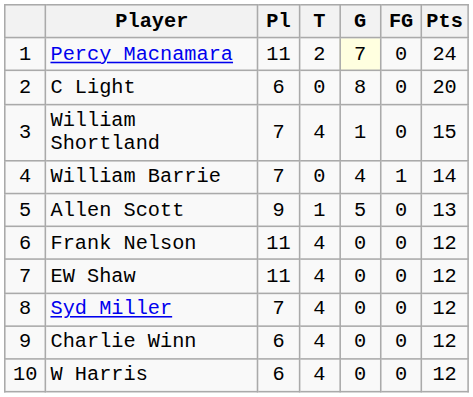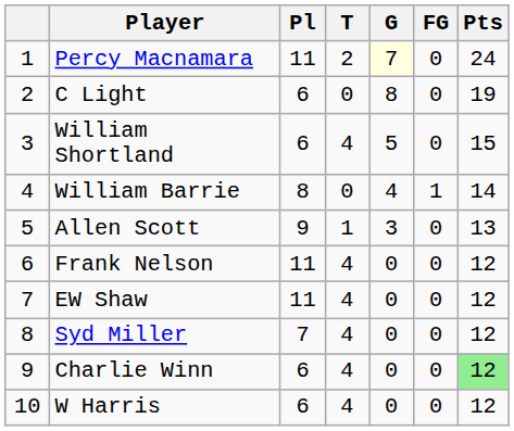C Light | Pts: 20 -> 19
William Shortland | Pl: 7 -> 6
William Shortland | G: 1 -> 5
William Barrie | Pl: 7 -> 8
Allen Scott | G: 5 -> 3
Charlie Winn | Pts: no background -> lightgreen background
